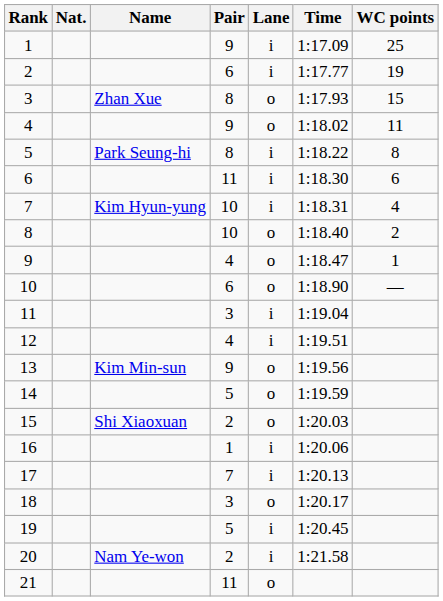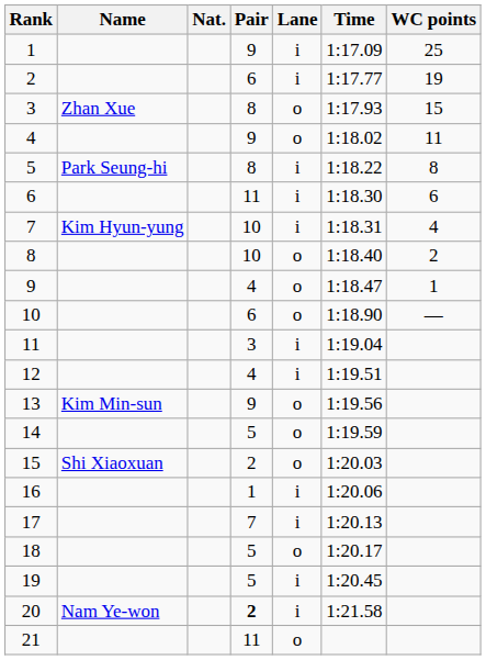columns swapped: Name <-> Nat.
18 | Pair: 3 -> 5
20 | Pair: normal -> bold
